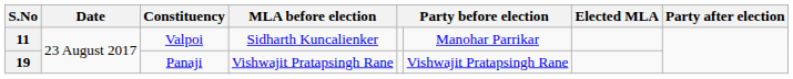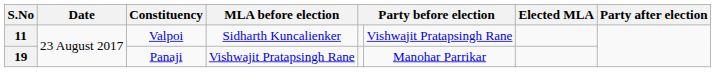11 | column 6: Manohar Parrikar -> Vishwajit Pratapsingh Rane
19 | column 6: Vishwajit Pratapsingh Rane -> Manohar Parrikar
